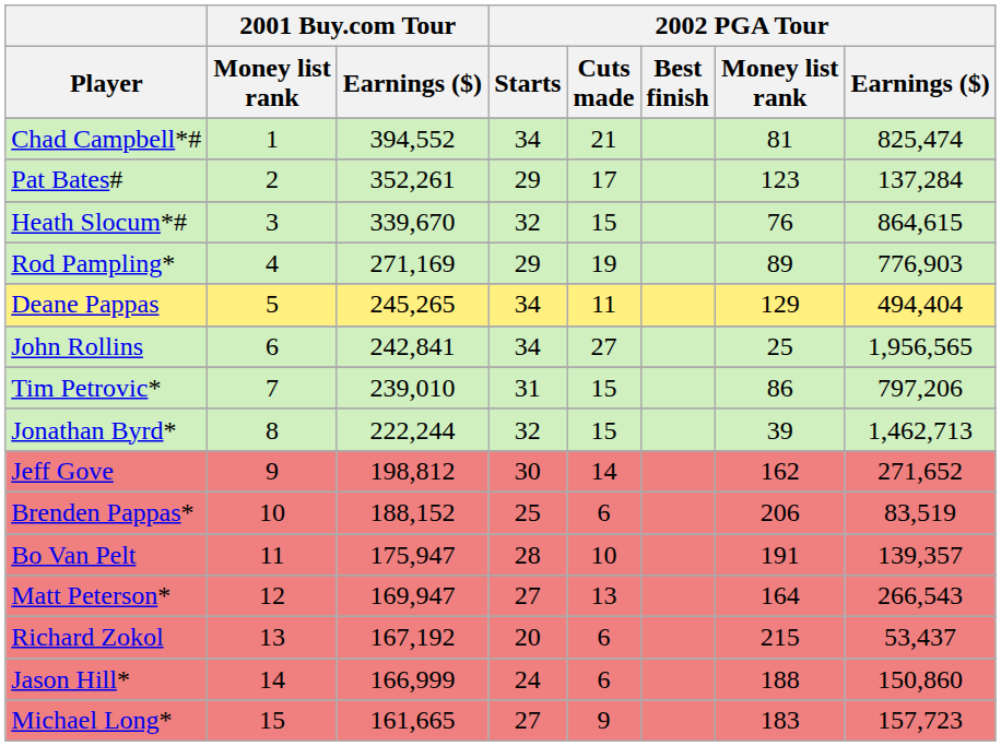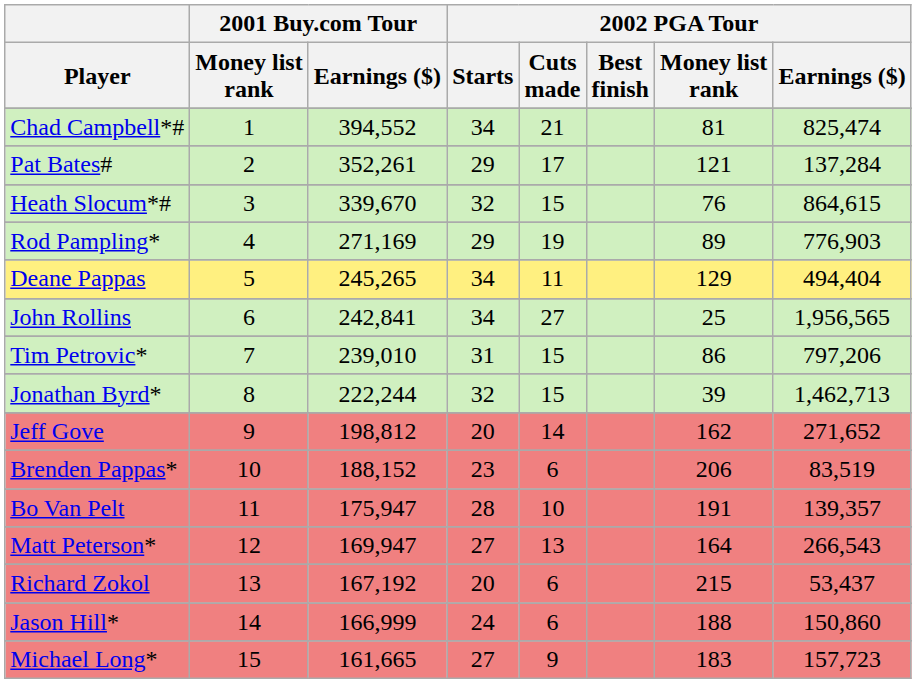Pat Bates# | 2002 PGA Tour / Money list rank: 123 -> 121
Jeff Gove | 2002 PGA Tour / Starts: 30 -> 20
Brenden Pappas* | 2002 PGA Tour / Starts: 25 -> 23
